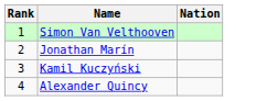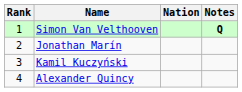+ column: Notes | Q
